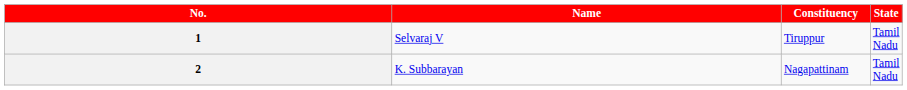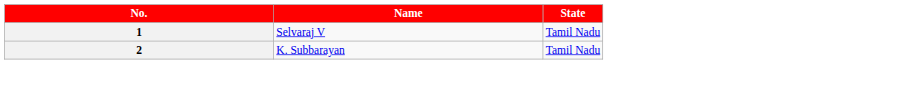- column: Constituency | Tiruppur | Nagapattinam
